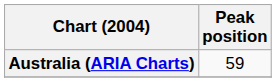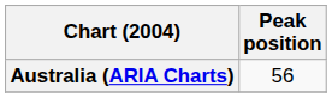Australia (ARIA Charts) | Peak position: 59 -> 56
